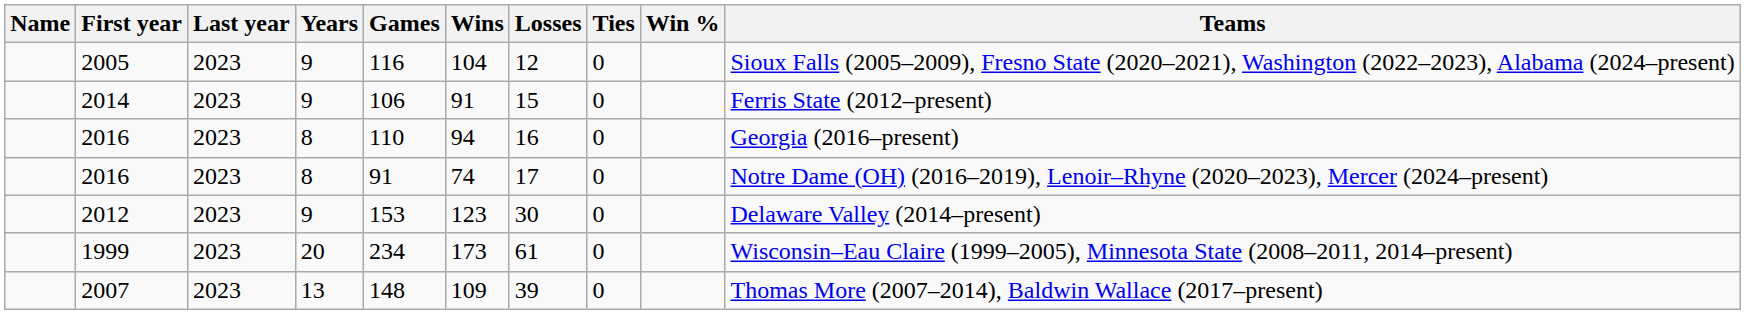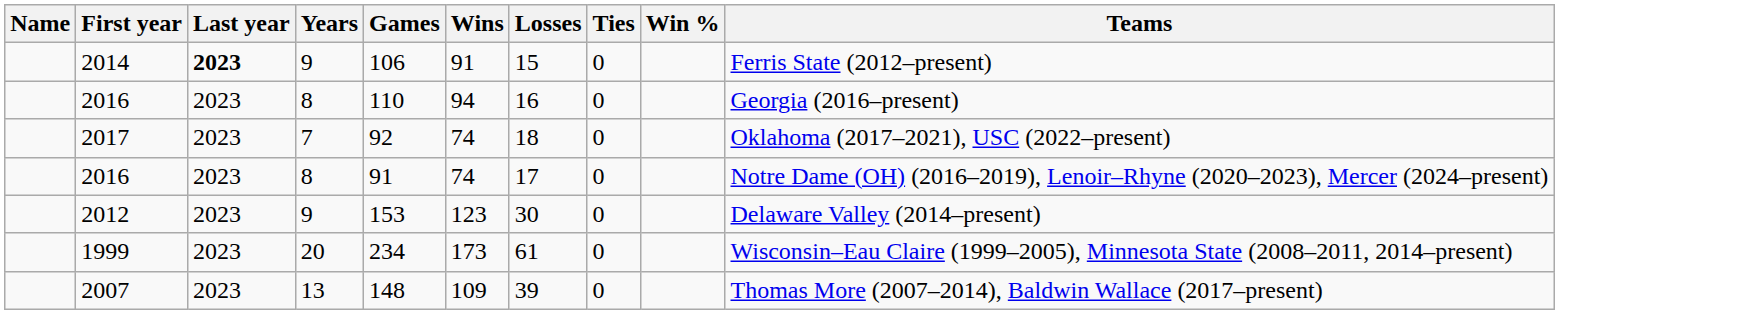- row: 2005 | 2023 | 9 | 116 | 104 | 12 | 0 | Sioux Falls (2005–2009), Fresno State (2020–2021), Washington (2022–2023), Alabama (2024–present)
2014 | Last year: normal -> bold
+ row: 2017 | 2023 | 7 | 92 | 74 | 18 | 0 | Oklahoma (2017–2021), USC (2022–present)
